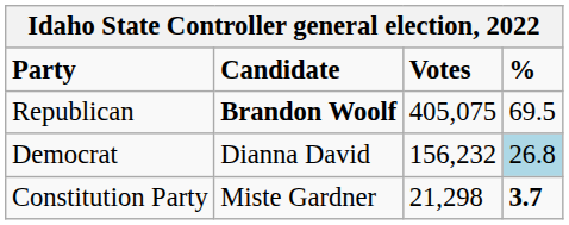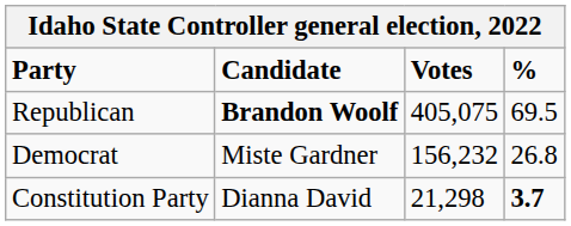Democrat | Candidate: Dianna David -> Miste Gardner
Democrat | %: lightblue background -> no background
Constitution Party | Candidate: Miste Gardner -> Dianna David
